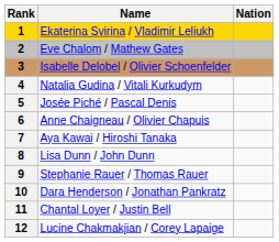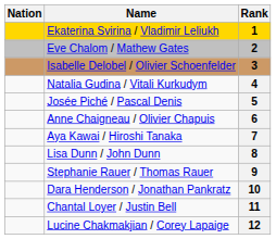columns swapped: Rank <-> Nation
